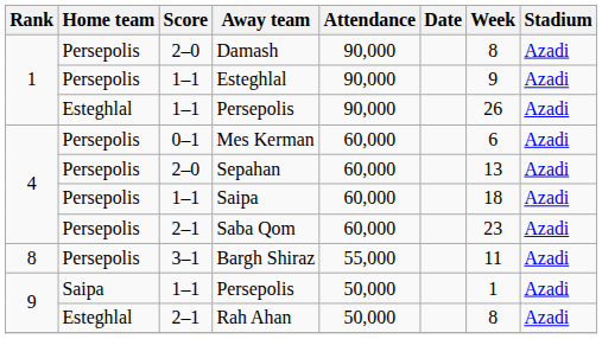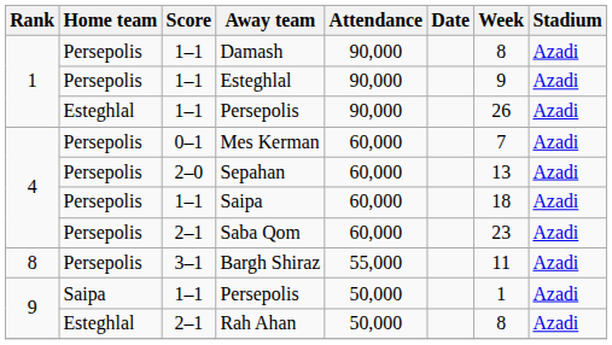Damash | Score: 2–0 -> 1–1
Mes Kerman | Week: 6 -> 7
